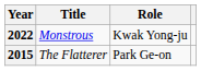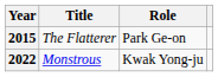rows swapped: 2015 <-> 2022
